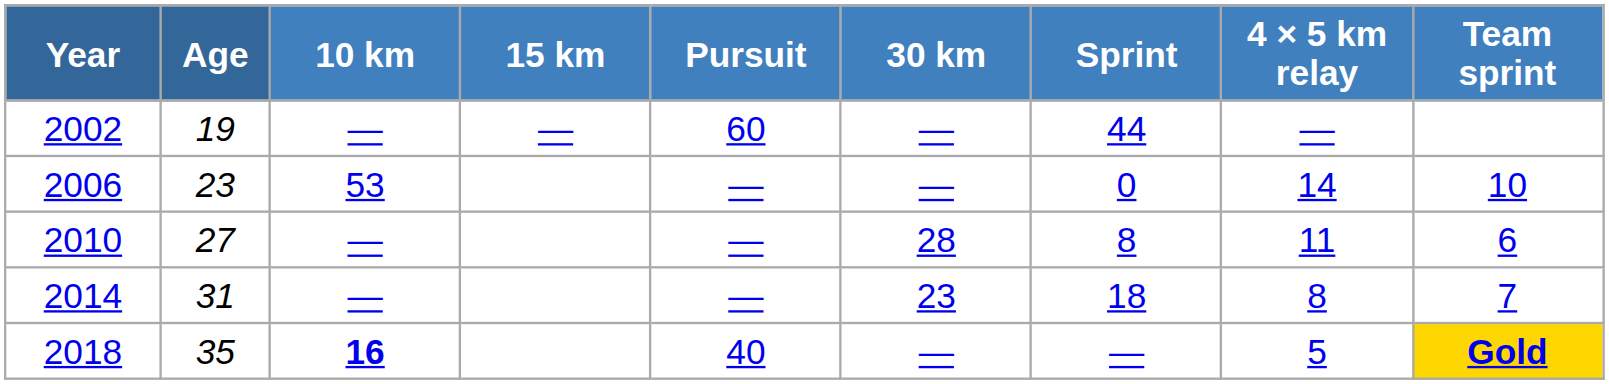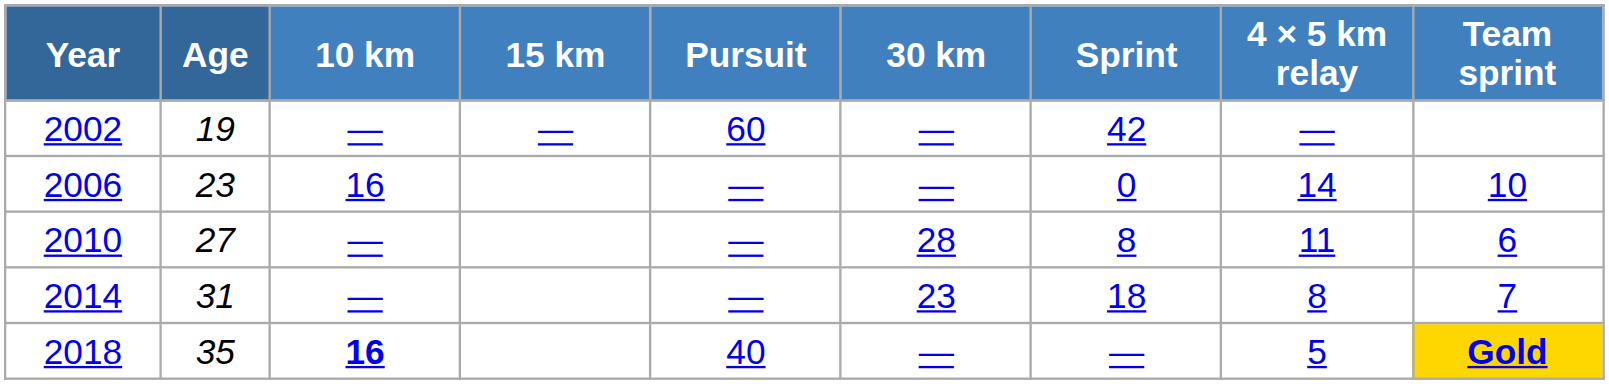2002 | Sprint: 44 -> 42
2006 | 10 km: 53 -> 16
